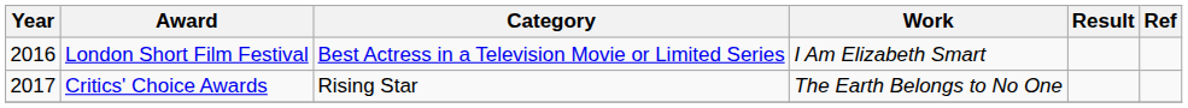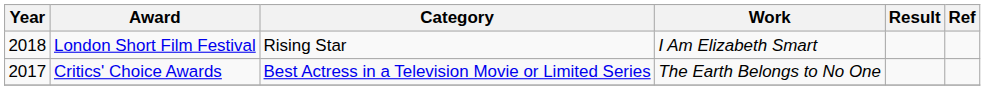London Short Film Festival | Year: 2016 -> 2018
London Short Film Festival | Category: Best Actress in a Television Movie or Limited Series -> Rising Star
Critics' Choice Awards | Category: Rising Star -> Best Actress in a Television Movie or Limited Series
